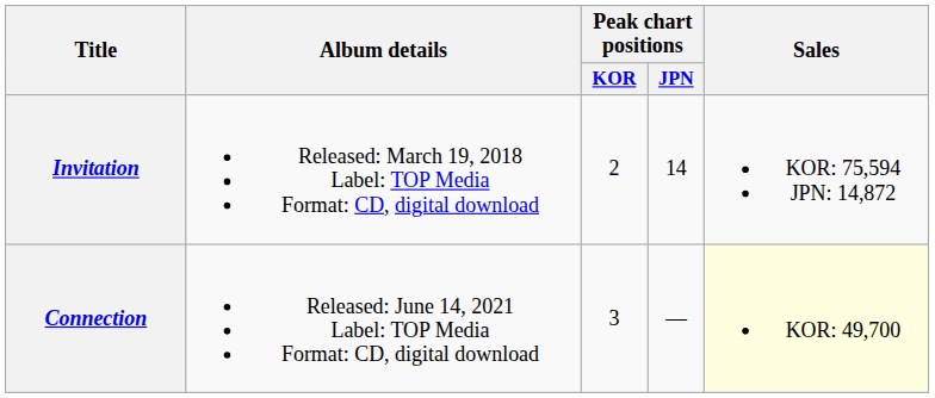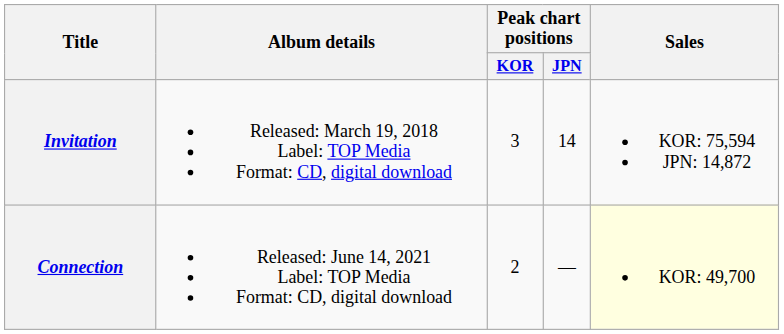Invitation | Peak chart positions / KOR: 2 -> 3
Connection | Peak chart positions / KOR: 3 -> 2
